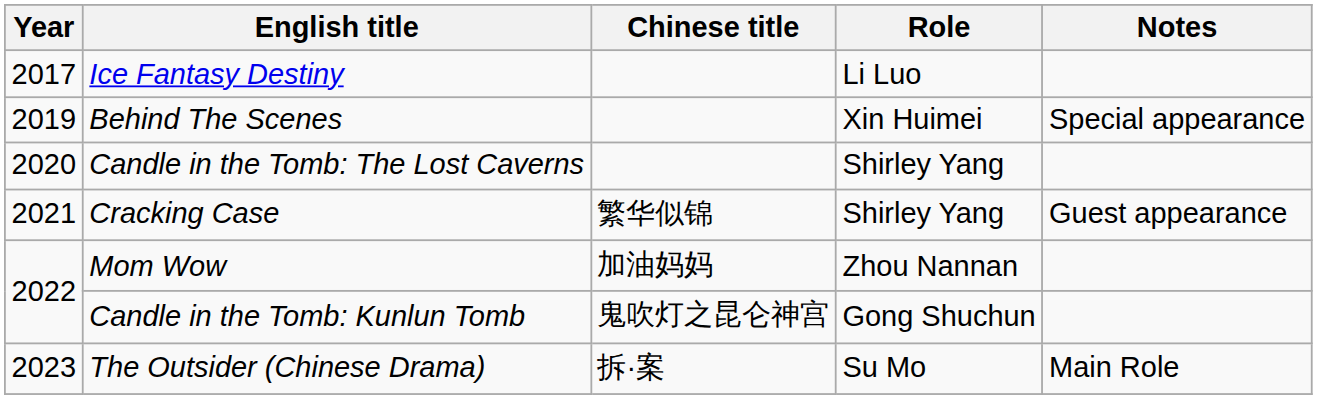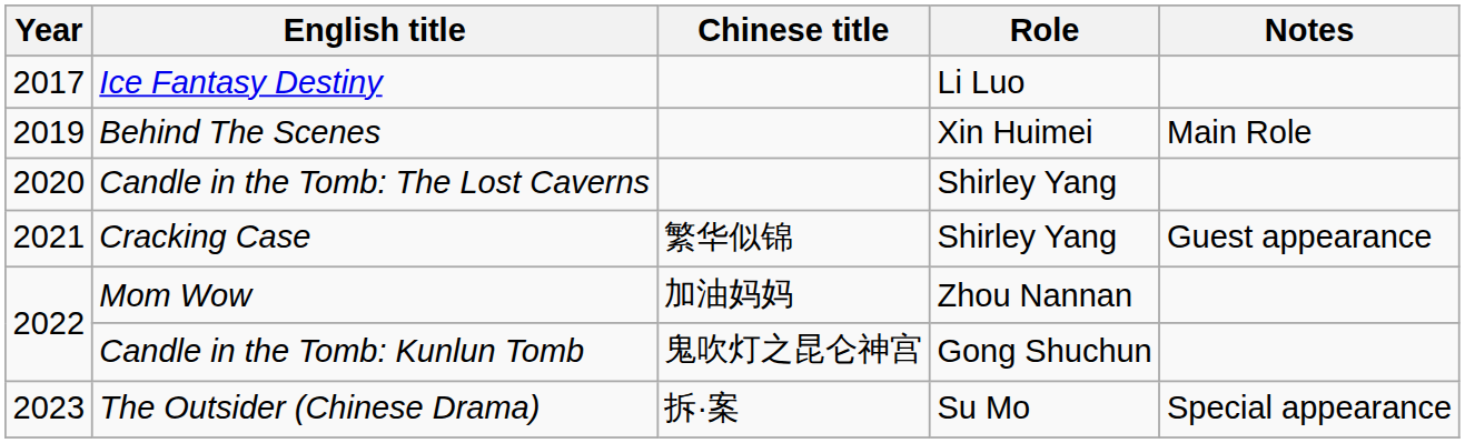Behind The Scenes | Notes: Special appearance -> Main Role
The Outsider (Chinese Drama) | Notes: Main Role -> Special appearance
